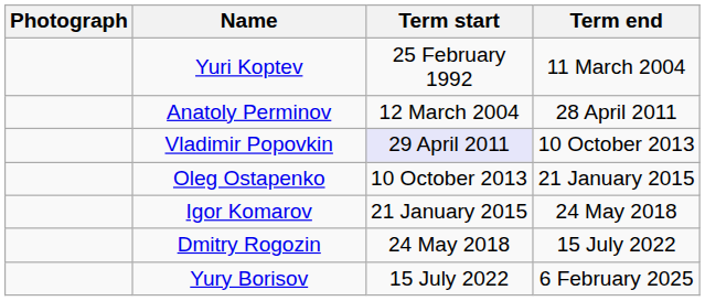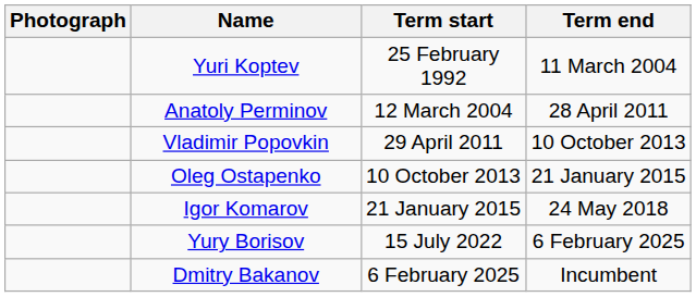Vladimir Popovkin | Term start: lavender background -> no background
- row: Dmitry Rogozin | 24 May 2018 | 15 July 2022
+ row: Dmitry Bakanov | 6 February 2025 | Incumbent
